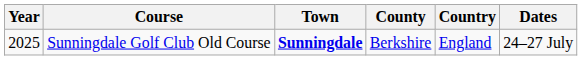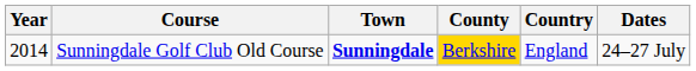Sunningdale Golf Club Old Course | Year: 2025 -> 2014
Sunningdale Golf Club Old Course | County: no background -> gold background
